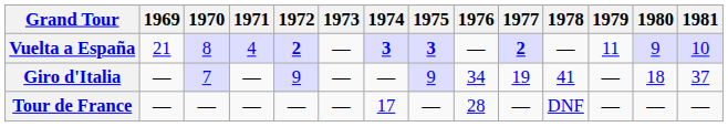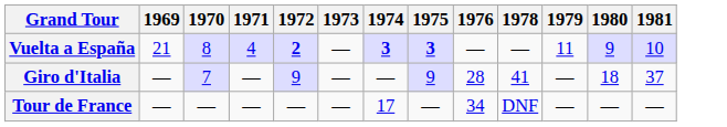- column: 1977 | 2 | 19 | —
Giro d'Italia | 1976: 34 -> 28
Tour de France | 1976: 28 -> 34
